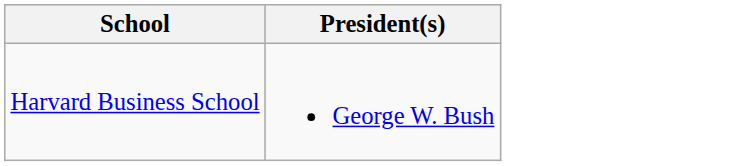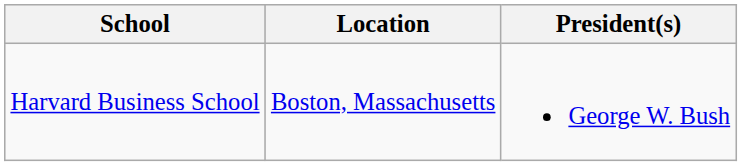+ column: Location | Boston, Massachusetts
